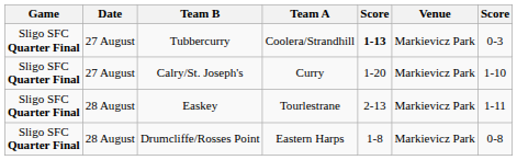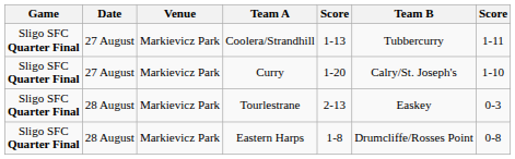columns swapped: Venue <-> Team B
Coolera/Strandhill | column 5: bold -> normal
Coolera/Strandhill | column 7: 0-3 -> 1-11
Tourlestrane | column 7: 1-11 -> 0-3
